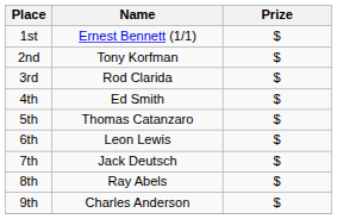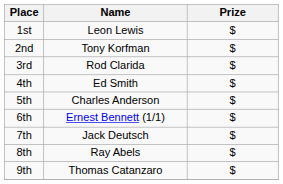1st | Name: Ernest Bennett (1/1) -> Leon Lewis
5th | Name: Thomas Catanzaro -> Charles Anderson
6th | Name: Leon Lewis -> Ernest Bennett (1/1)
9th | Name: Charles Anderson -> Thomas Catanzaro
